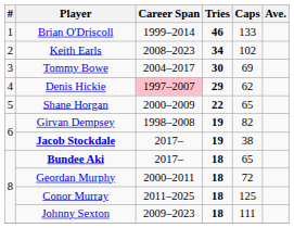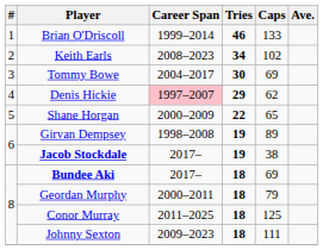Girvan Dempsey | Caps: 82 -> 89
Bundee Aki | Caps: 65 -> 69
Geordan Murphy | Caps: 72 -> 79
